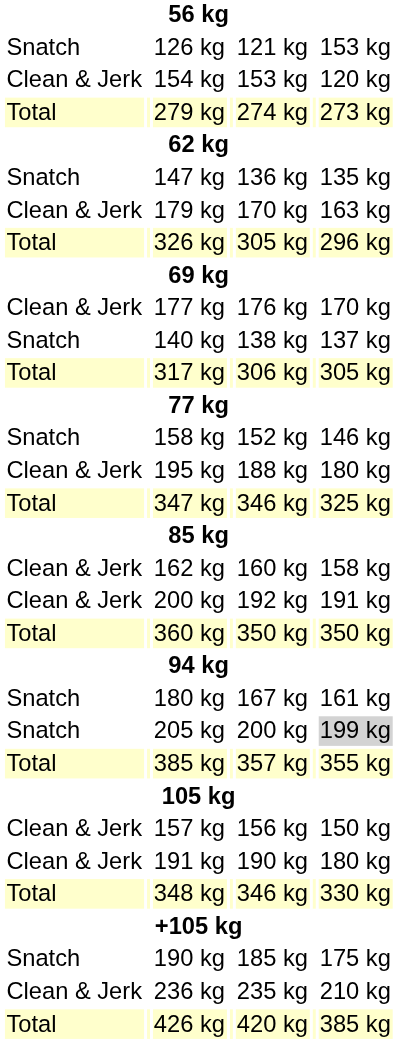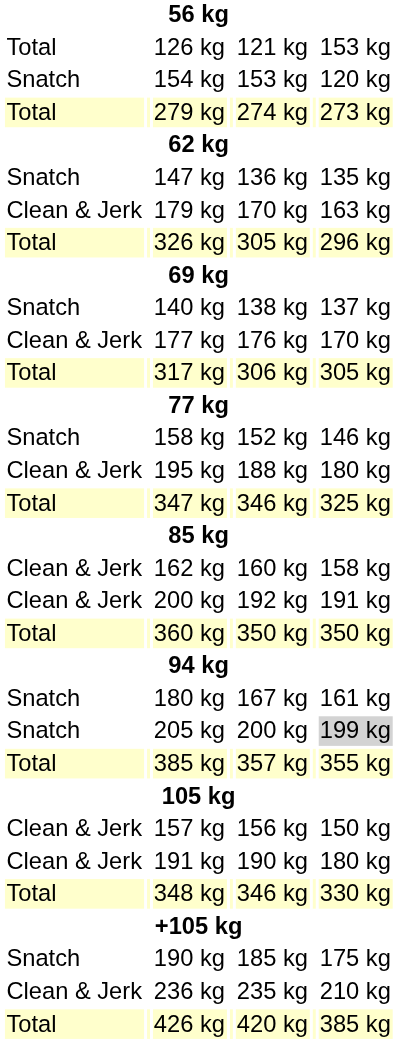126 kg | column 1: Snatch -> Total
154 kg | column 1: Clean & Jerk -> Snatch
rows swapped: 140 kg <-> 177 kg
